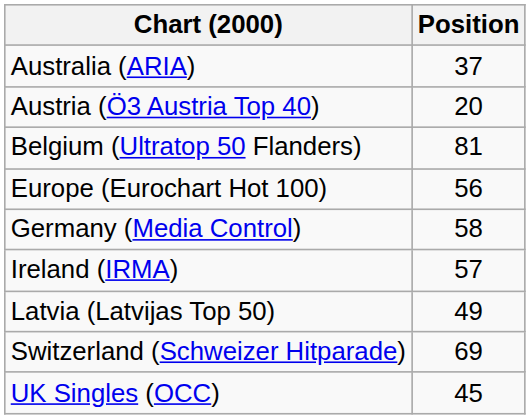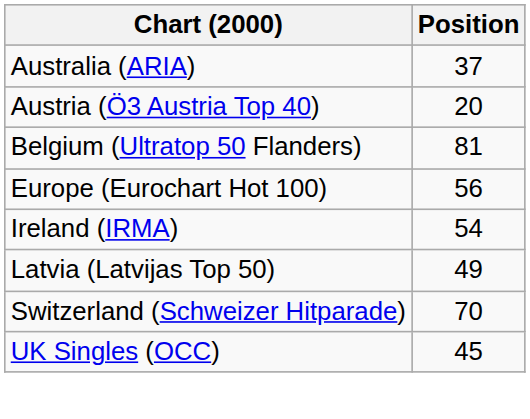- row: Germany (Media Control) | 58
Ireland (IRMA) | Position: 57 -> 54
Switzerland (Schweizer Hitparade) | Position: 69 -> 70
